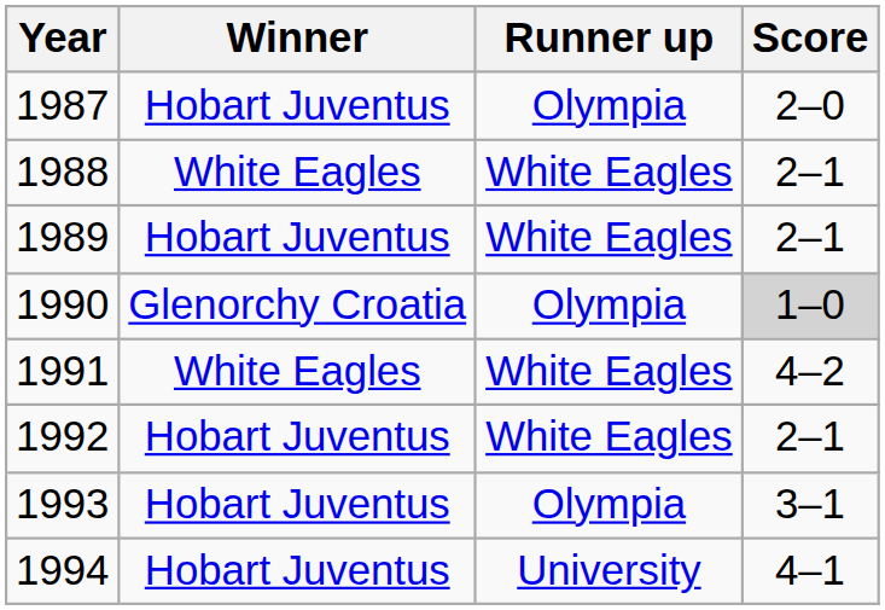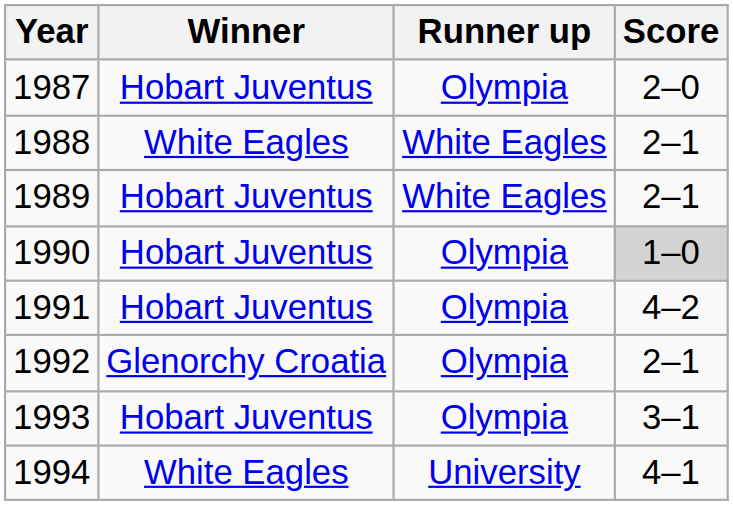1990 | Winner: Glenorchy Croatia -> Hobart Juventus
1991 | Winner: White Eagles -> Hobart Juventus
1991 | Runner up: White Eagles -> Olympia
1992 | Winner: Hobart Juventus -> Glenorchy Croatia
1992 | Runner up: White Eagles -> Olympia
1994 | Winner: Hobart Juventus -> White Eagles
